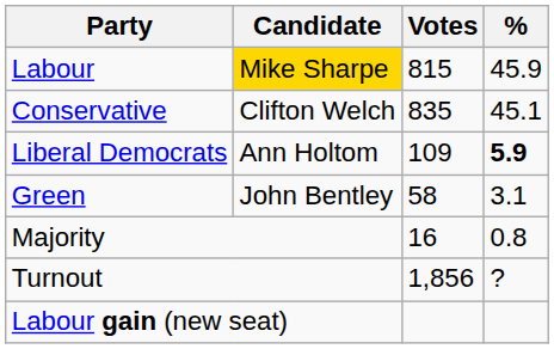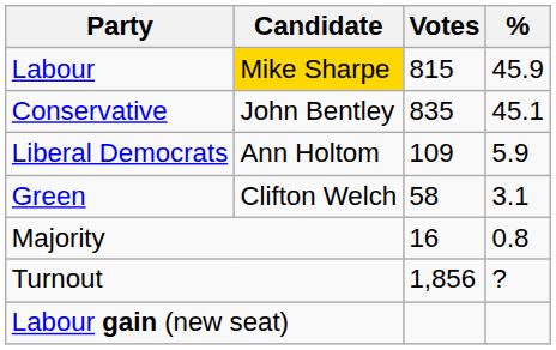Conservative | Candidate: Clifton Welch -> John Bentley
Liberal Democrats | %: bold -> normal
Green | Candidate: John Bentley -> Clifton Welch
